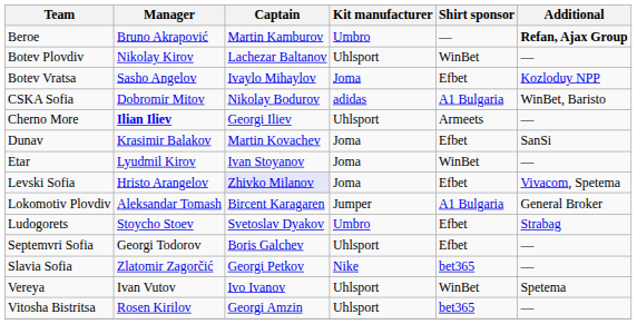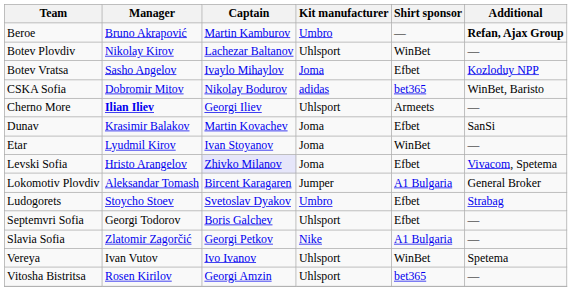CSKA Sofia | Shirt sponsor: A1 Bulgaria -> bet365
Slavia Sofia | Shirt sponsor: bet365 -> A1 Bulgaria
